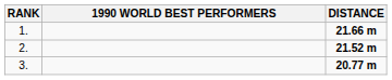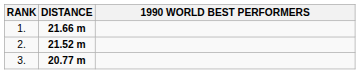columns swapped: 1990 WORLD BEST PERFORMERS <-> DISTANCE
